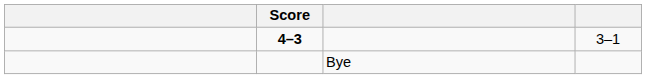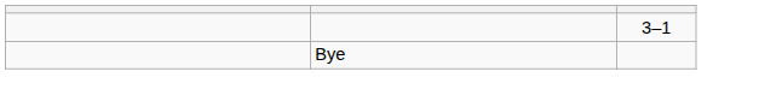- column: Score | 4–3
